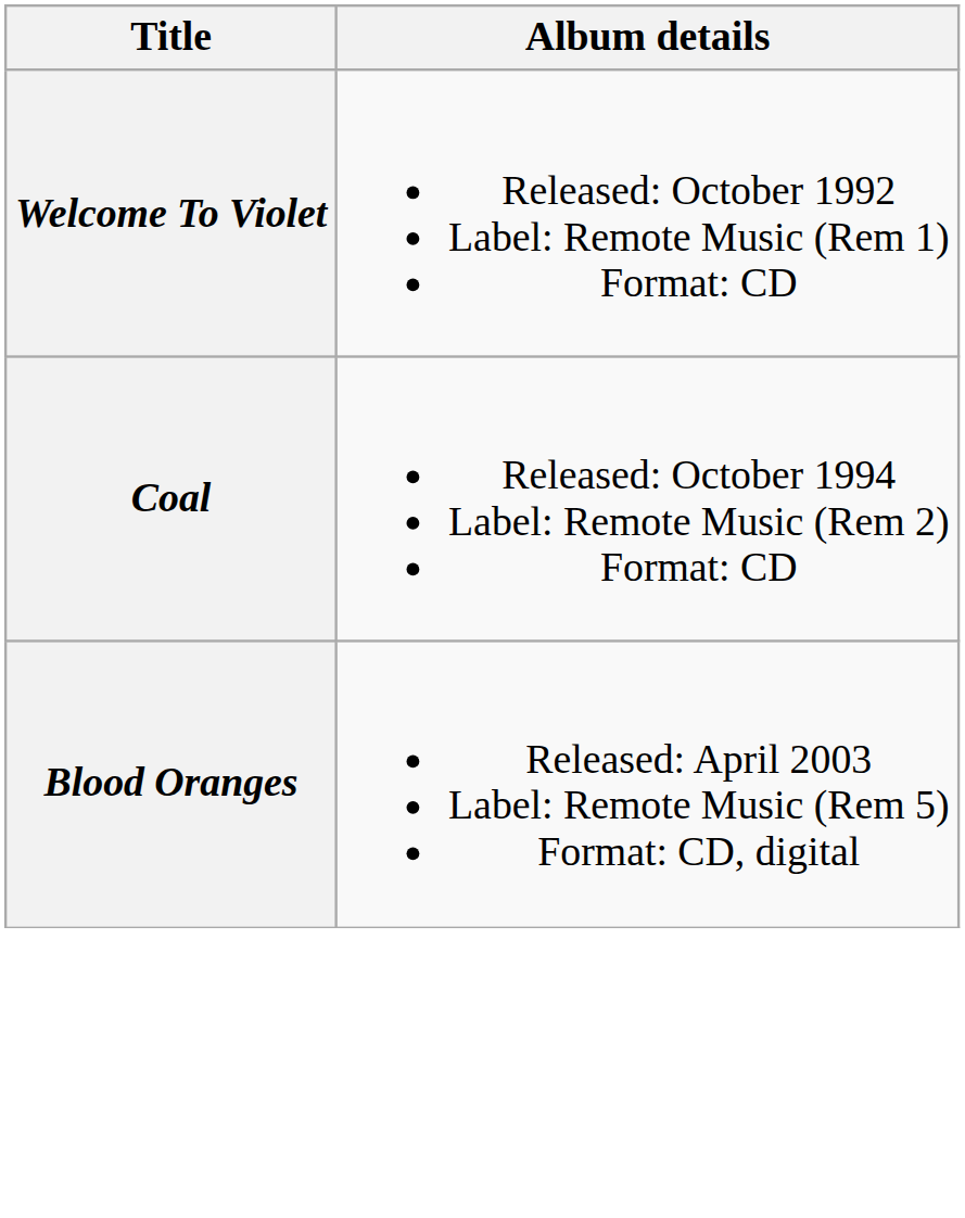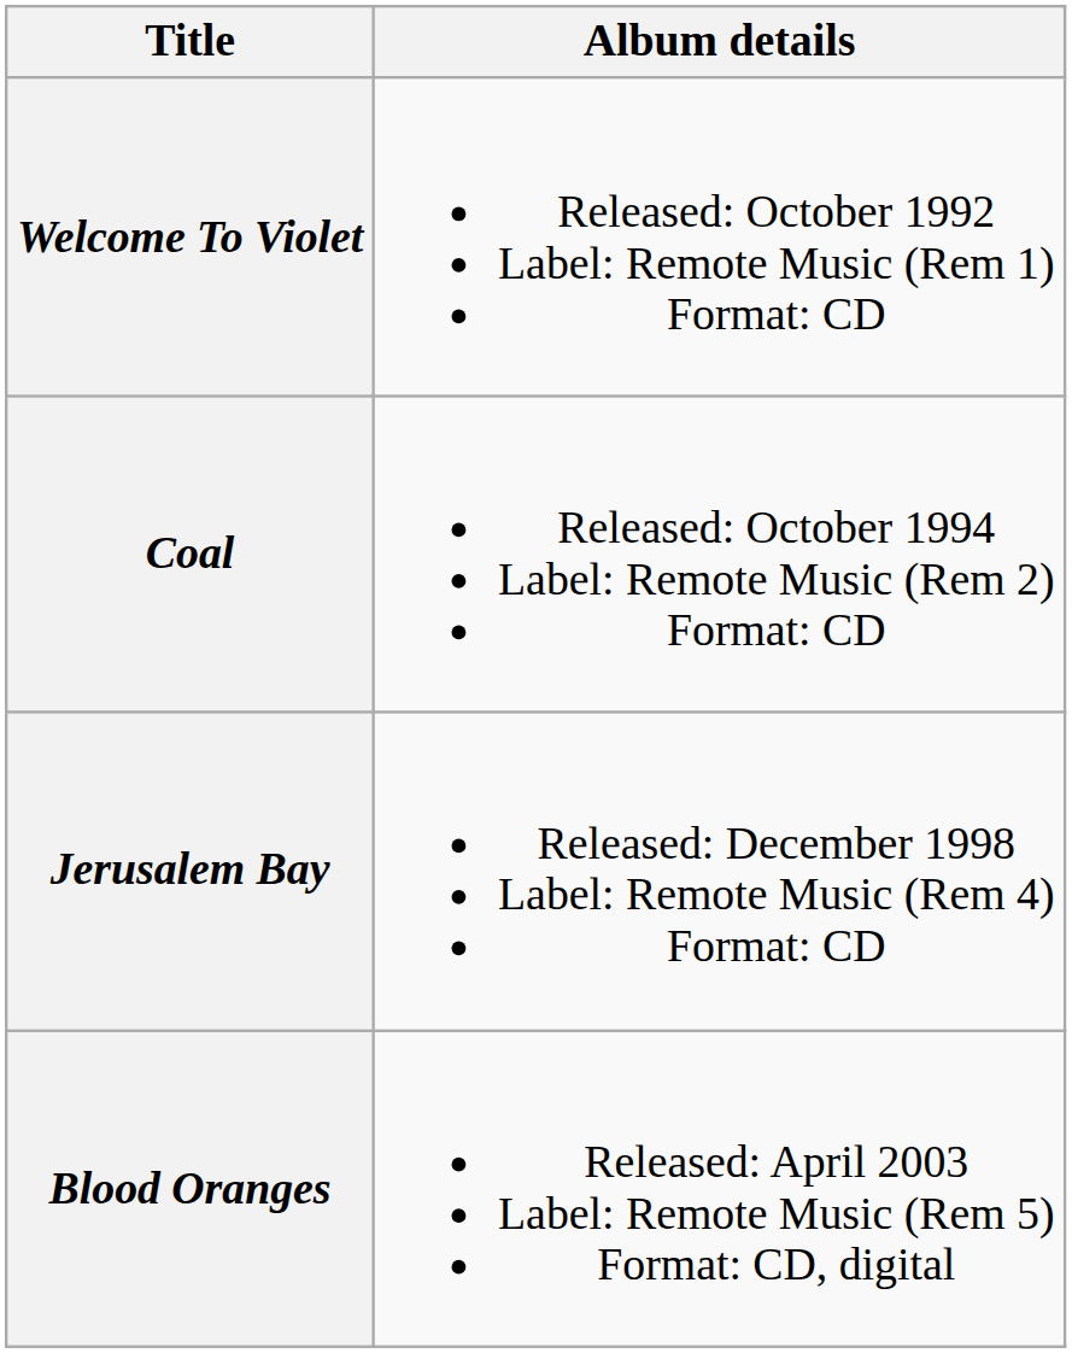+ row: Jerusalem Bay | Released: December 1998 Label: Remote Music (Rem 4) Format: CD
